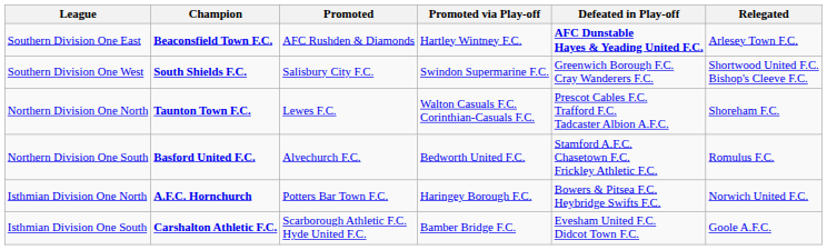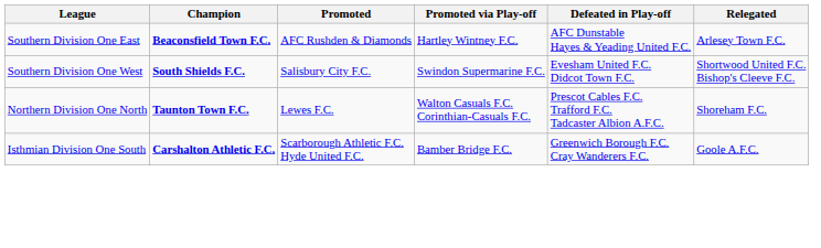Southern Division One East | Defeated in Play-off: bold -> normal
Southern Division One West | Defeated in Play-off: Greenwich Borough F.C. Cray Wanderers F.C. -> Evesham United F.C. Didcot Town F.C.
- row: Northern Division One South | Basford United F.C. | Alvechurch F.C. | Bedworth United F.C. | Stamford A.F.C. Chasetown F.C. Frickley Athletic F.C. | Romulus F.C.
- row: Isthmian Division One North | A.F.C. Hornchurch | Potters Bar Town F.C. | Haringey Borough F.C. | Bowers & Pitsea F.C. Heybridge Swifts F.C. | Norwich United F.C.
Isthmian Division One South | Defeated in Play-off: Evesham United F.C. Didcot Town F.C. -> Greenwich Borough F.C. Cray Wanderers F.C.
